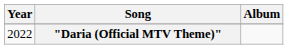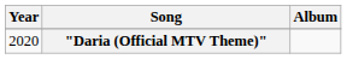"Daria (Official MTV Theme)" | Year: 2022 -> 2020
